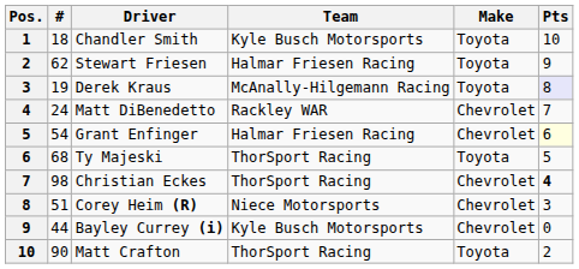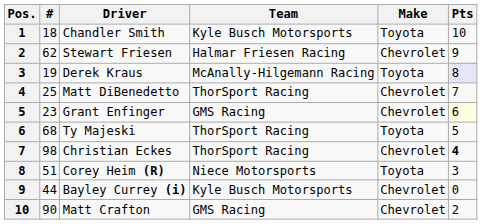Stewart Friesen | Make: Toyota -> Chevrolet
Matt DiBenedetto | #: 24 -> 25
Matt DiBenedetto | Team: Rackley WAR -> ThorSport Racing
Grant Enfinger | #: 54 -> 23
Grant Enfinger | Team: Halmar Friesen Racing -> GMS Racing
Corey Heim (R) | Make: Chevrolet -> Toyota
Matt Crafton | Team: ThorSport Racing -> GMS Racing
Matt Crafton | Make: Toyota -> Chevrolet
